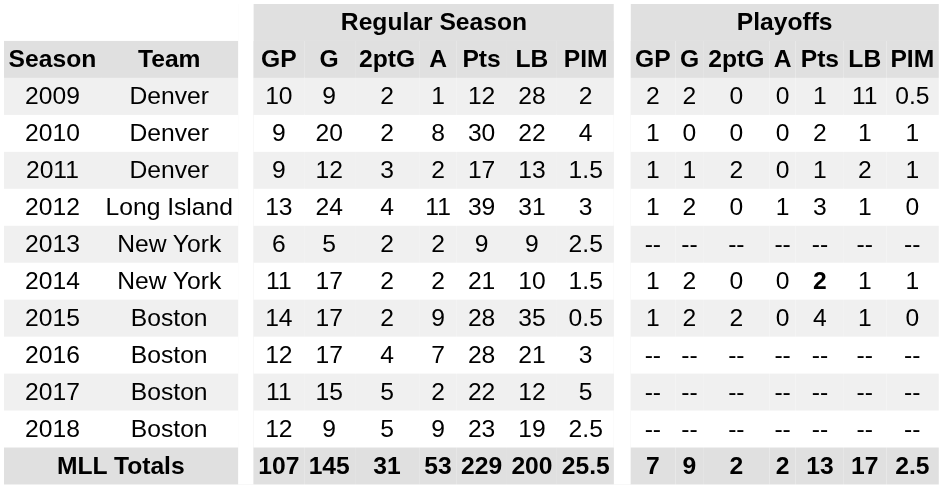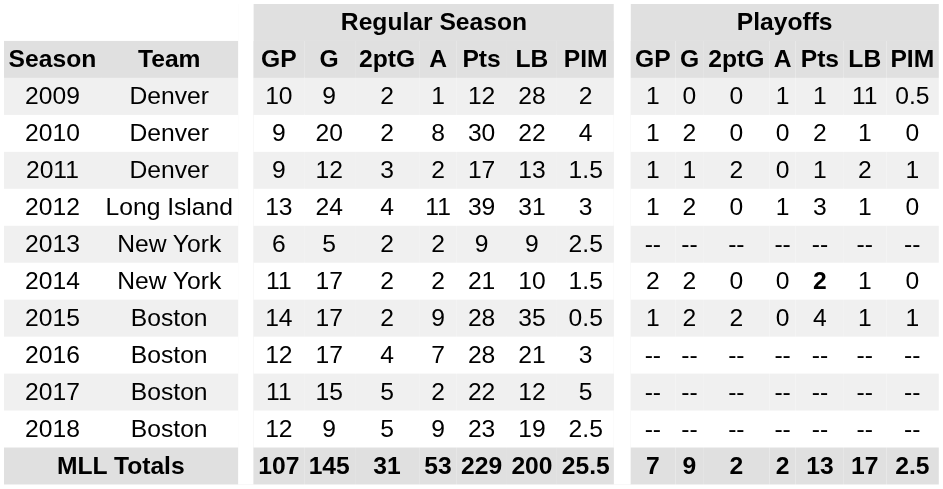2009 | Playoffs / GP: 2 -> 1
2009 | Playoffs / G: 2 -> 0
2009 | Playoffs / A: 0 -> 1
2010 | Playoffs / G: 0 -> 2
2010 | Playoffs / PIM: 1 -> 0
2014 | Playoffs / GP: 1 -> 2
2014 | Playoffs / PIM: 1 -> 0
2015 | Playoffs / PIM: 0 -> 1
